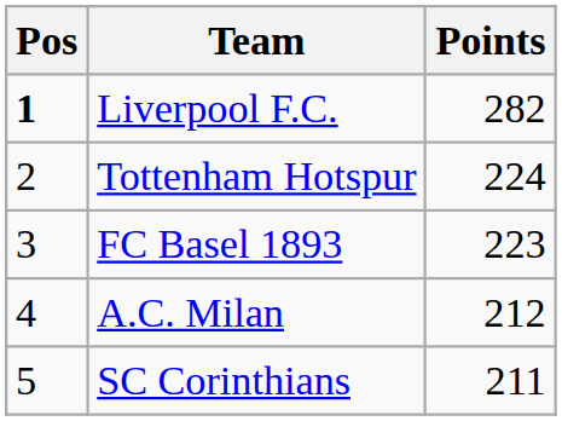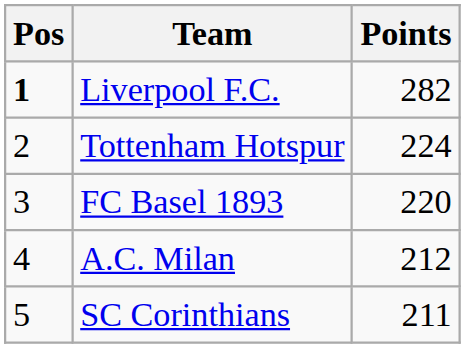FC Basel 1893 | Points: 223 -> 220
